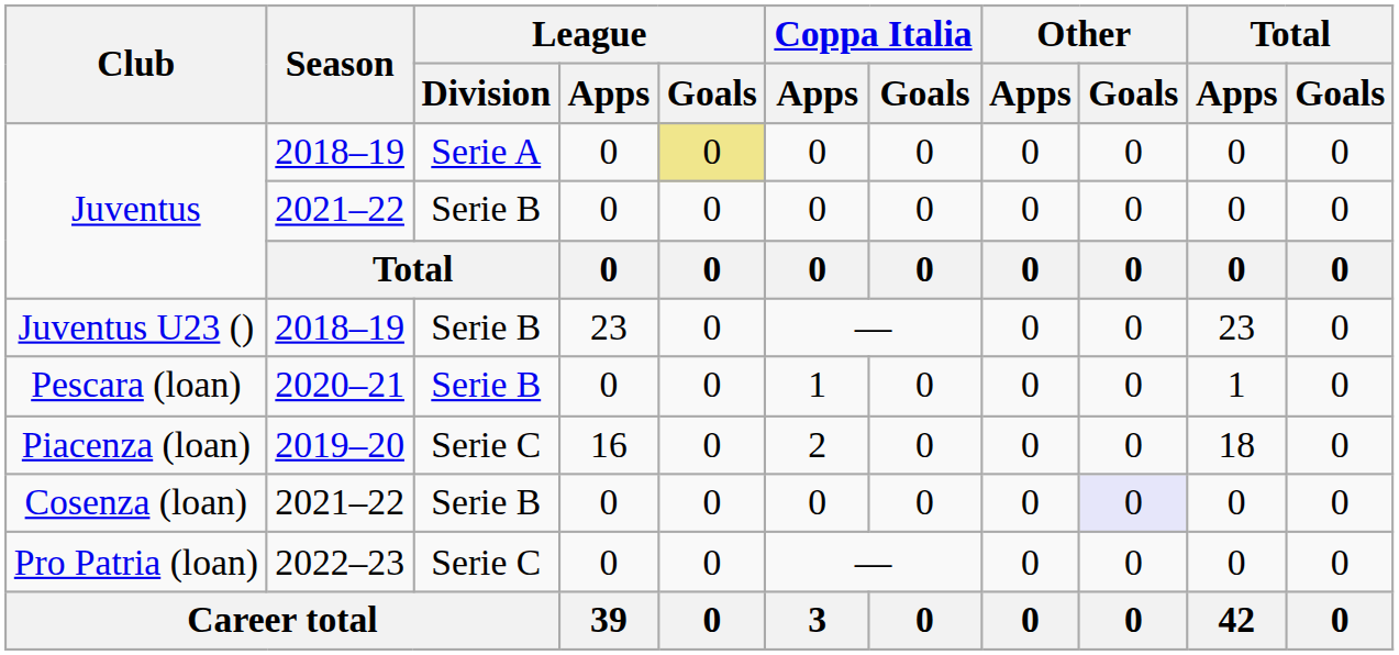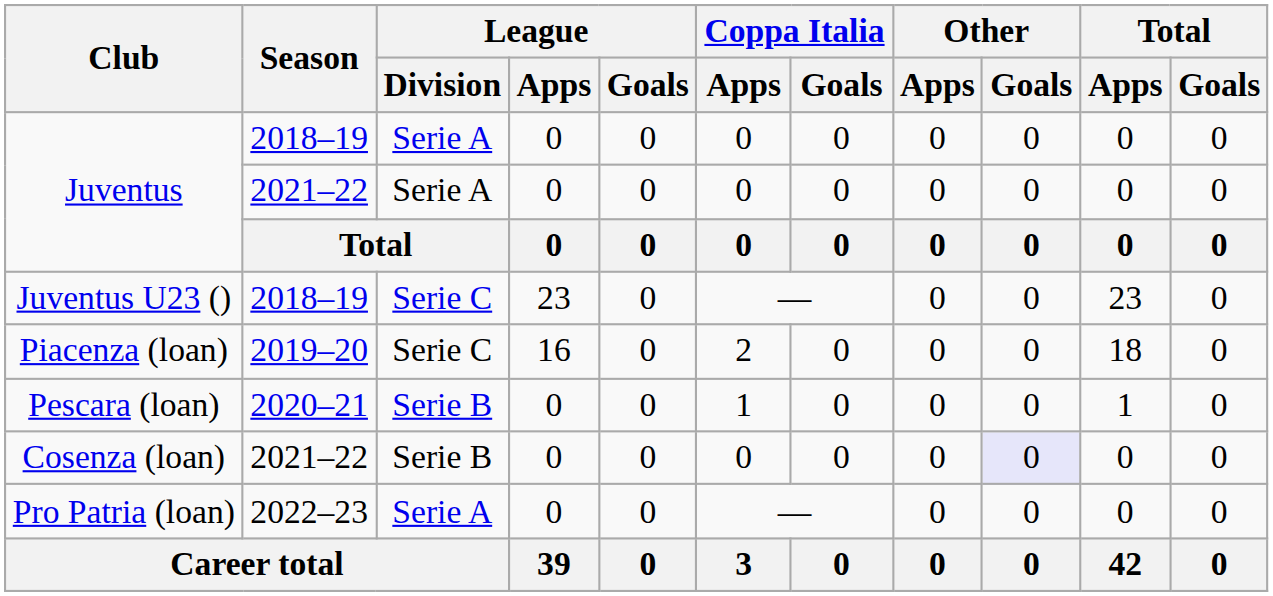Juventus / 2018–19 | League / Goals: khaki background -> no background
Juventus / 2021–22 | League / Division: Serie B -> Serie A
Juventus U23 () | League / Division: Serie B -> Serie C
rows swapped: Piacenza (loan) <-> Pescara (loan)
Pro Patria (loan) | League / Division: Serie C -> Serie A
